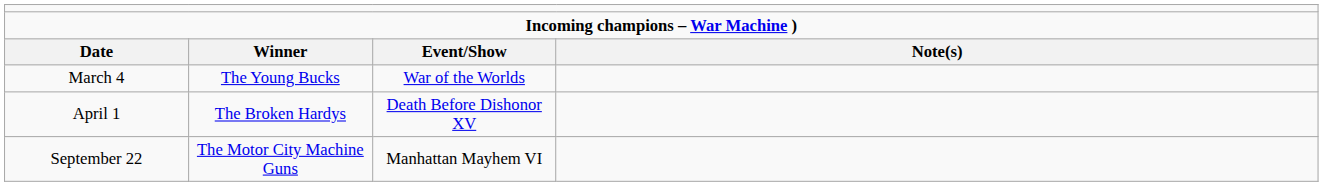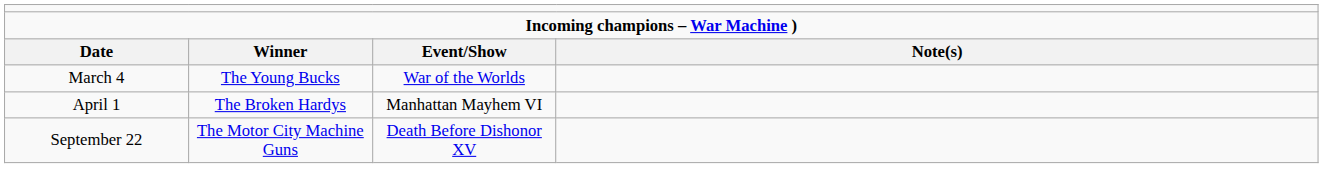April 1 | column 3: Death Before Dishonor XV -> Manhattan Mayhem VI
September 22 | column 3: Manhattan Mayhem VI -> Death Before Dishonor XV
